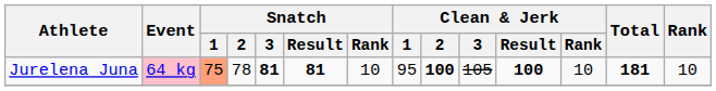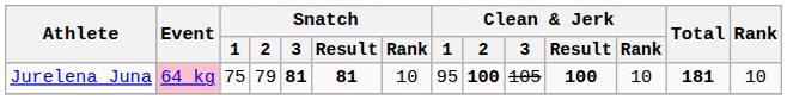Jurelena Juna | Snatch / 1: lightsalmon background -> no background
Jurelena Juna | Snatch / 2: 78 -> 79
